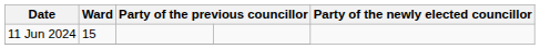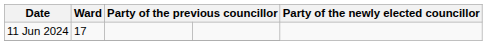11 Jun 2024 | Ward: 15 -> 17
